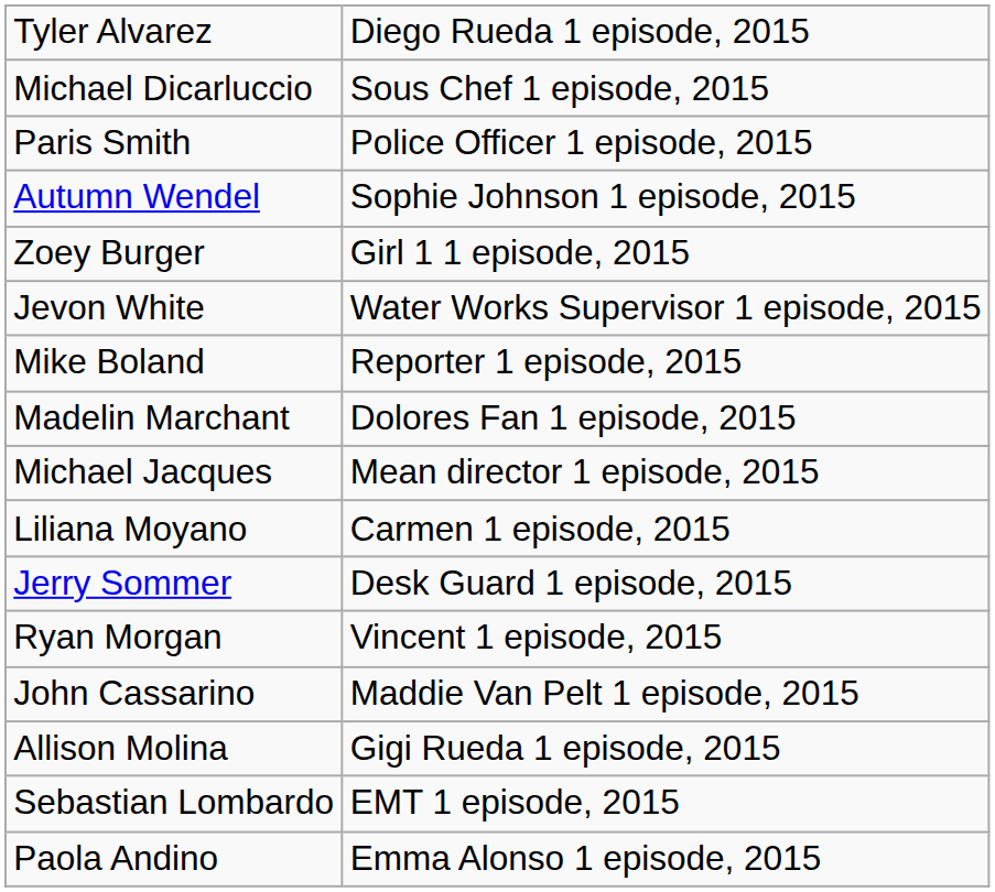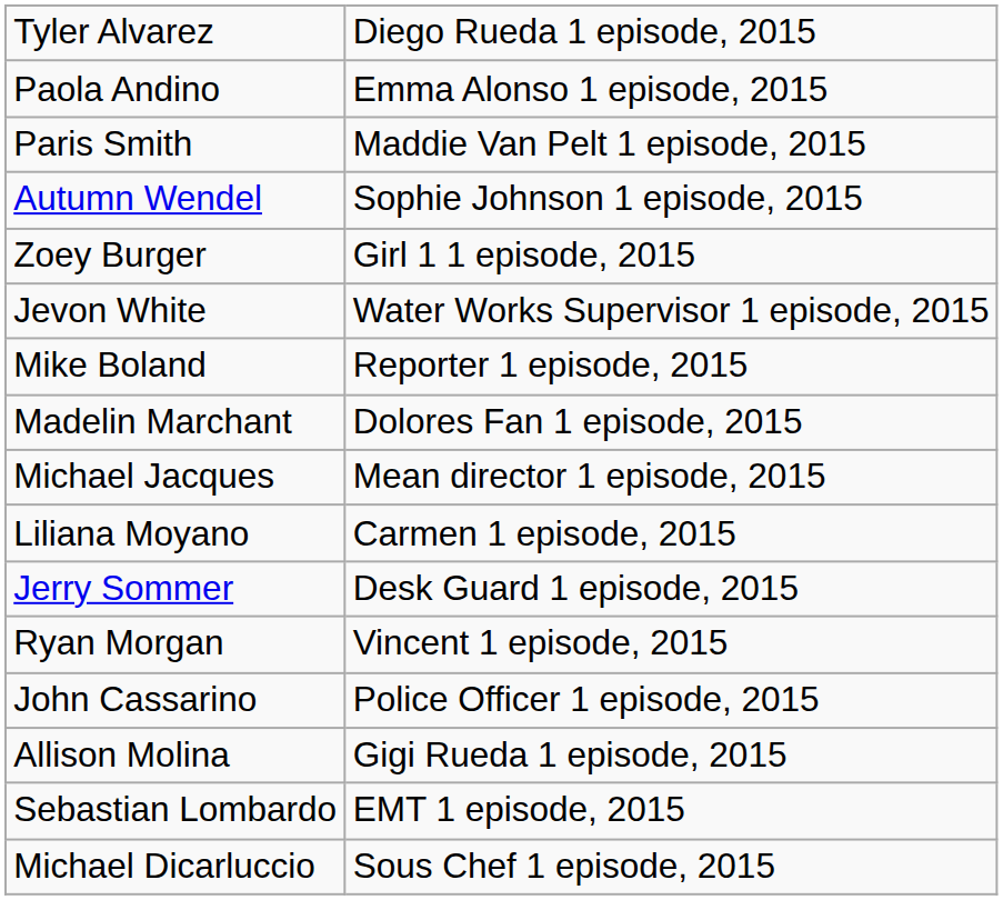rows swapped: Paola Andino <-> Michael Dicarluccio
Paris Smith | column 2: Police Officer 1 episode, 2015 -> Maddie Van Pelt 1 episode, 2015
John Cassarino | column 2: Maddie Van Pelt 1 episode, 2015 -> Police Officer 1 episode, 2015
